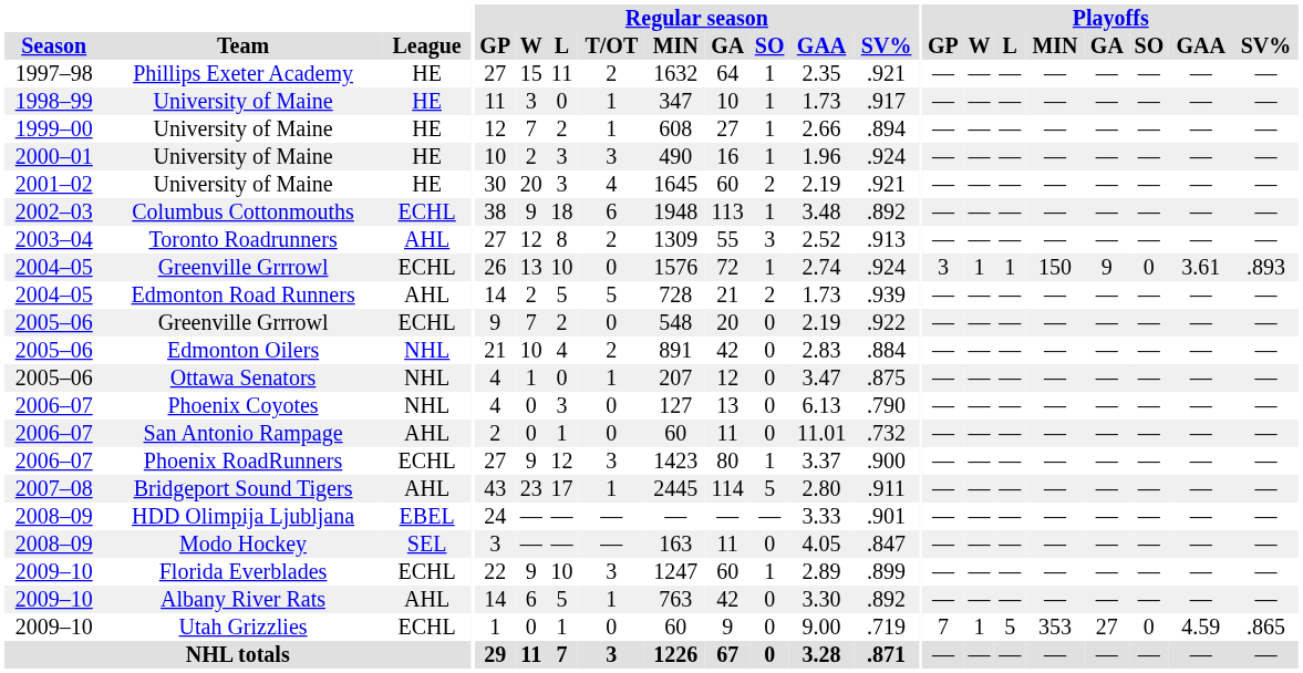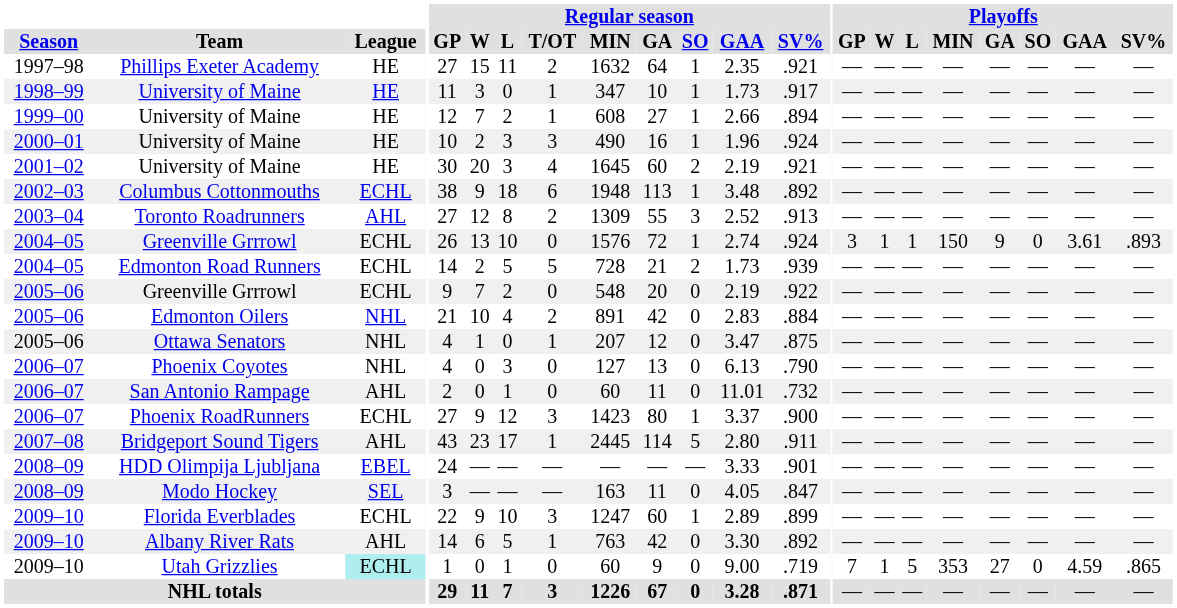Edmonton Road Runners | League: AHL -> ECHL
Utah Grizzlies | League: no background -> paleturquoise background
